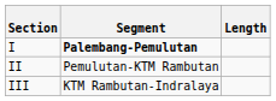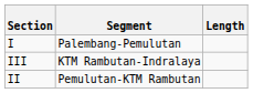I | Segment: bold -> normal
rows swapped: II <-> III
